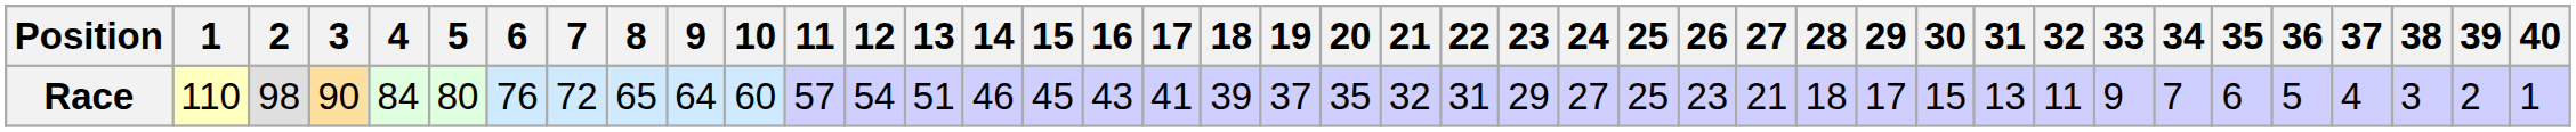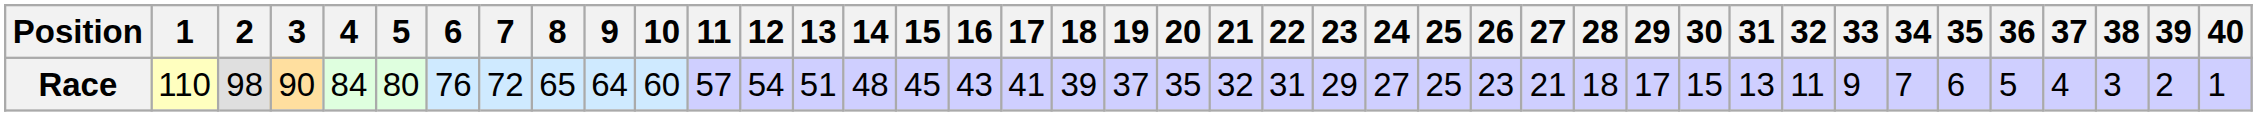Race | 14: 46 -> 48
